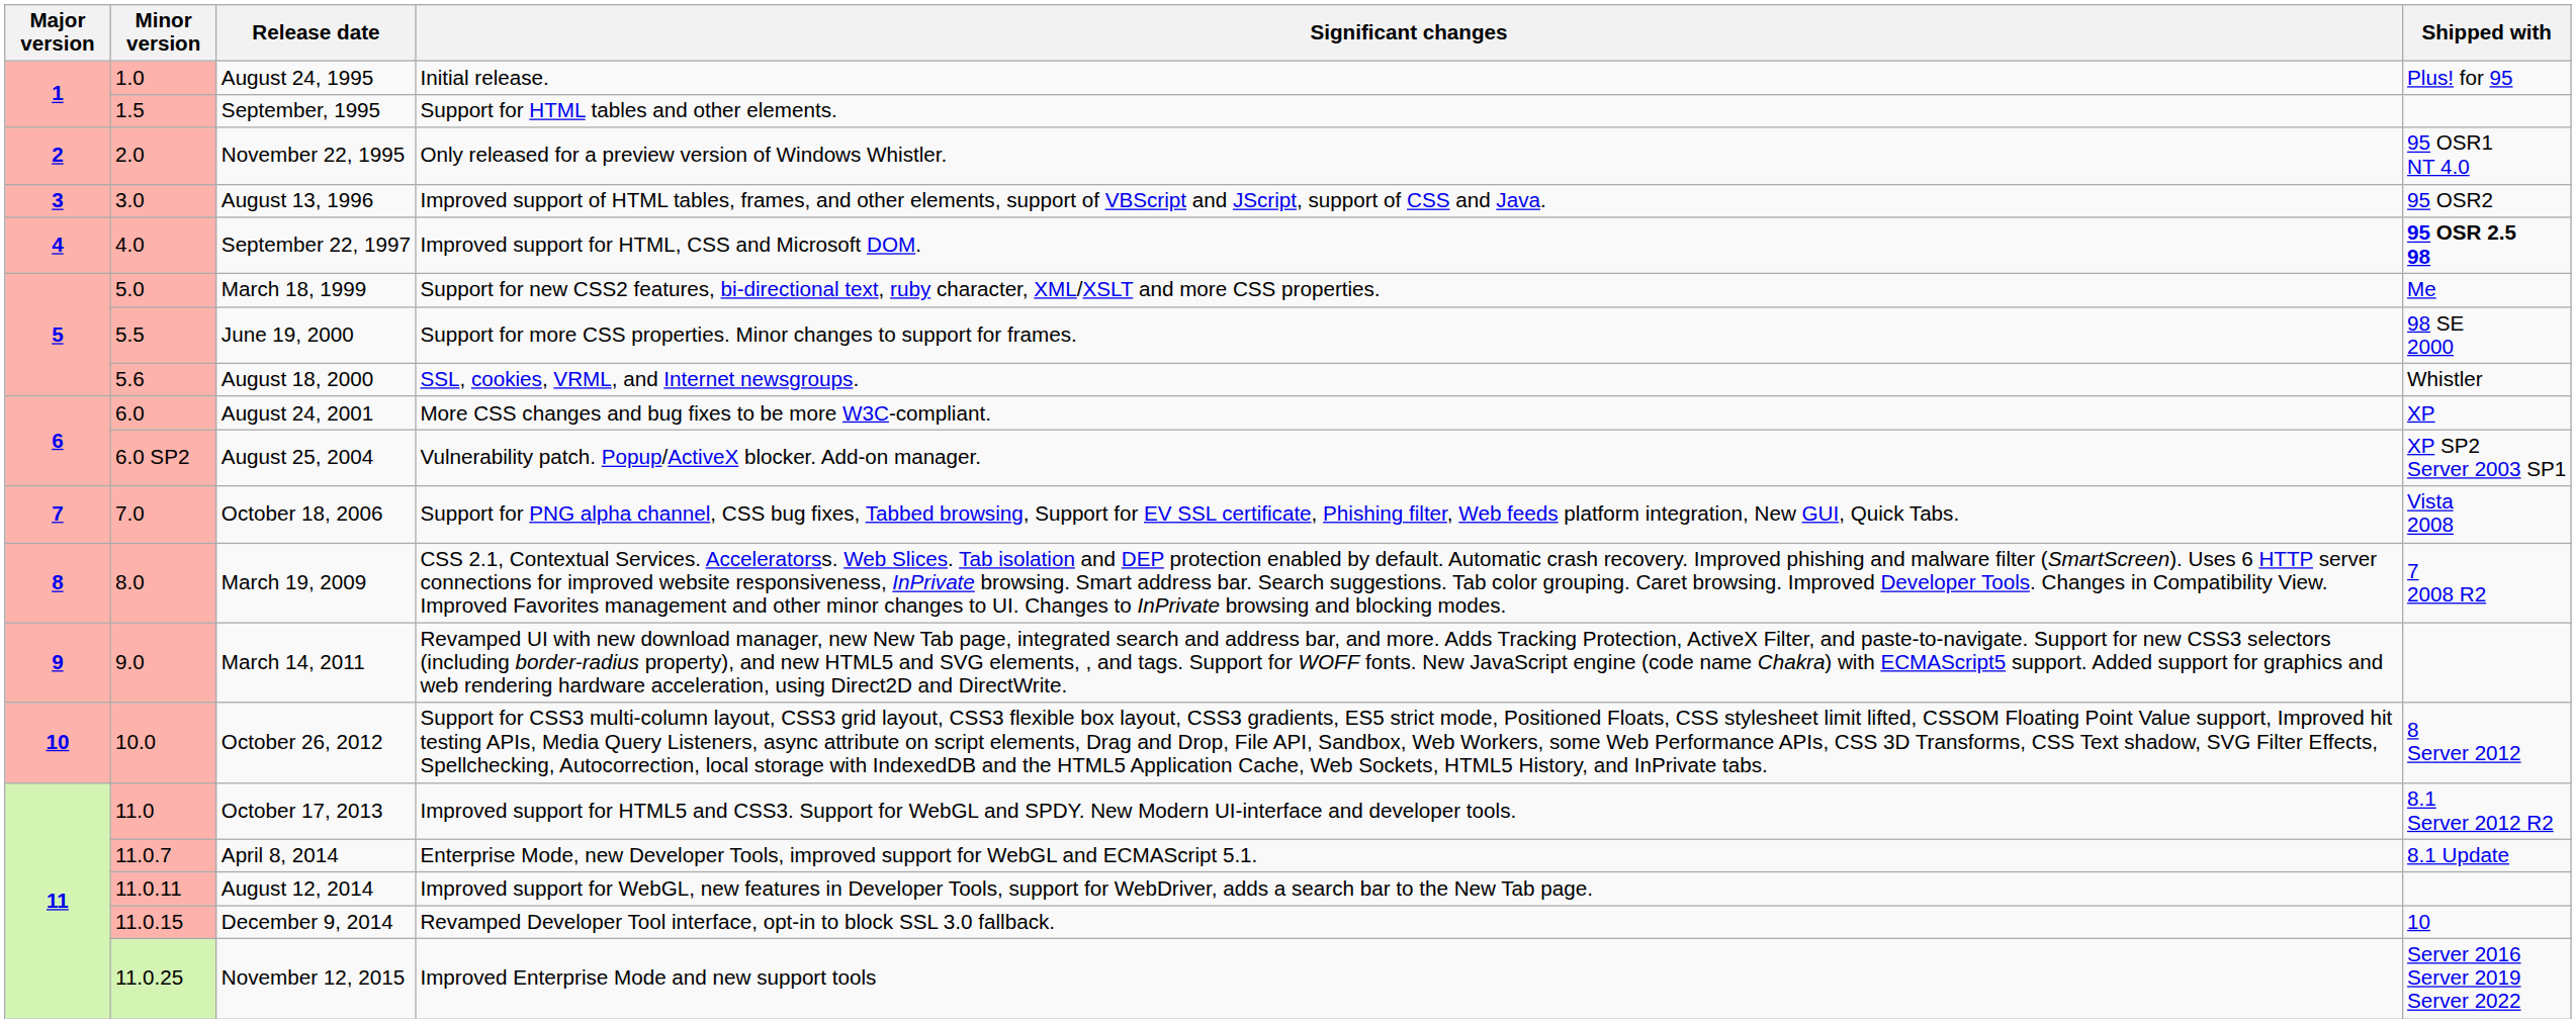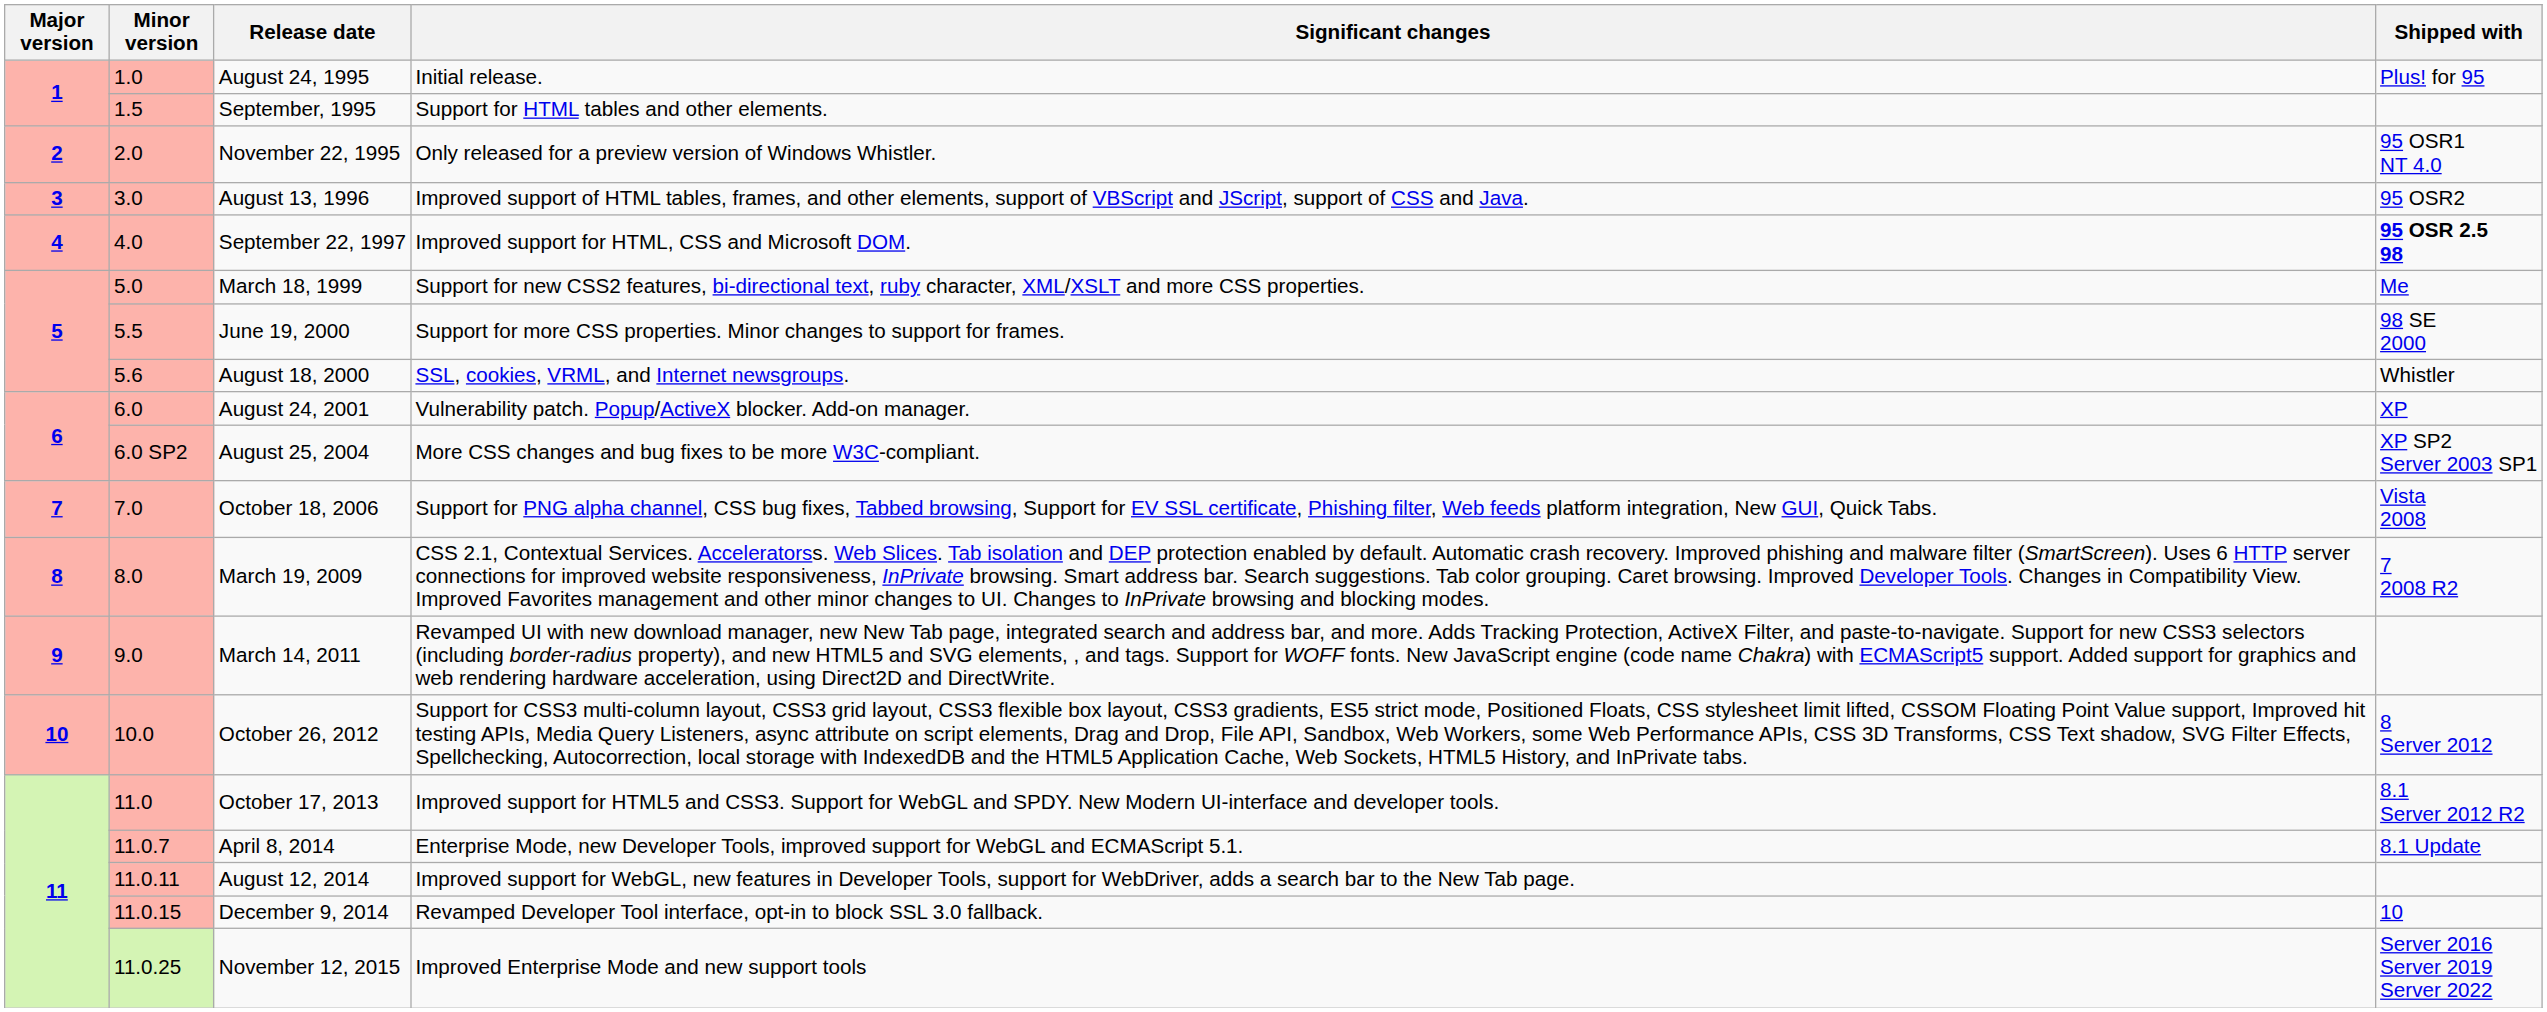August 24, 2001 | Significant changes: More CSS changes and bug fixes to be more W3C-compliant. -> Vulnerability patch. Popup/ActiveX blocker. Add-on manager.
August 25, 2004 | Significant changes: Vulnerability patch. Popup/ActiveX blocker. Add-on manager. -> More CSS changes and bug fixes to be more W3C-compliant.
